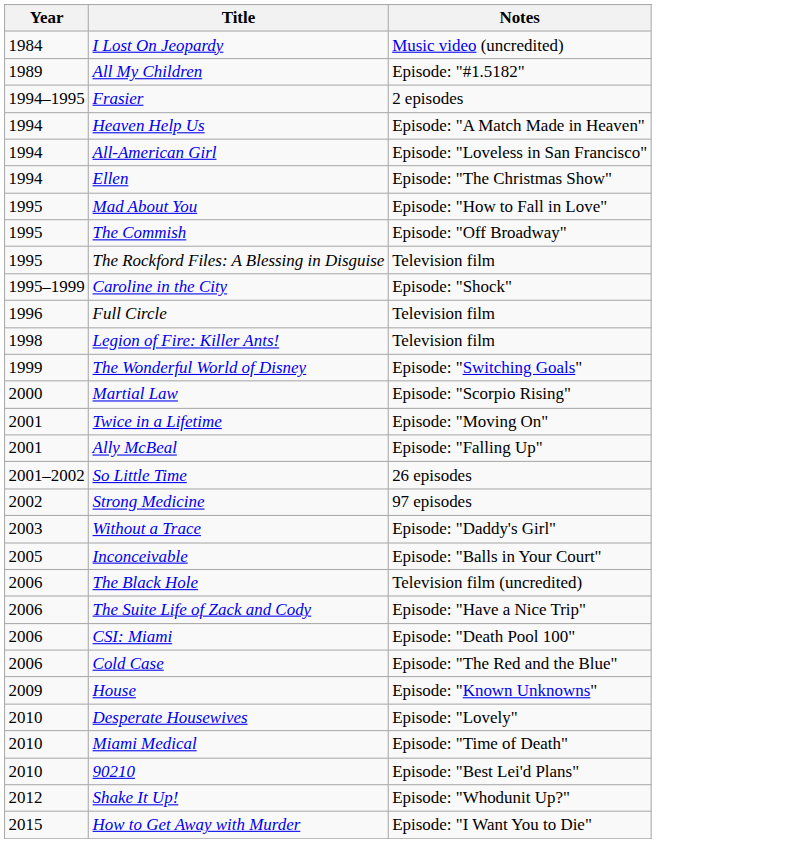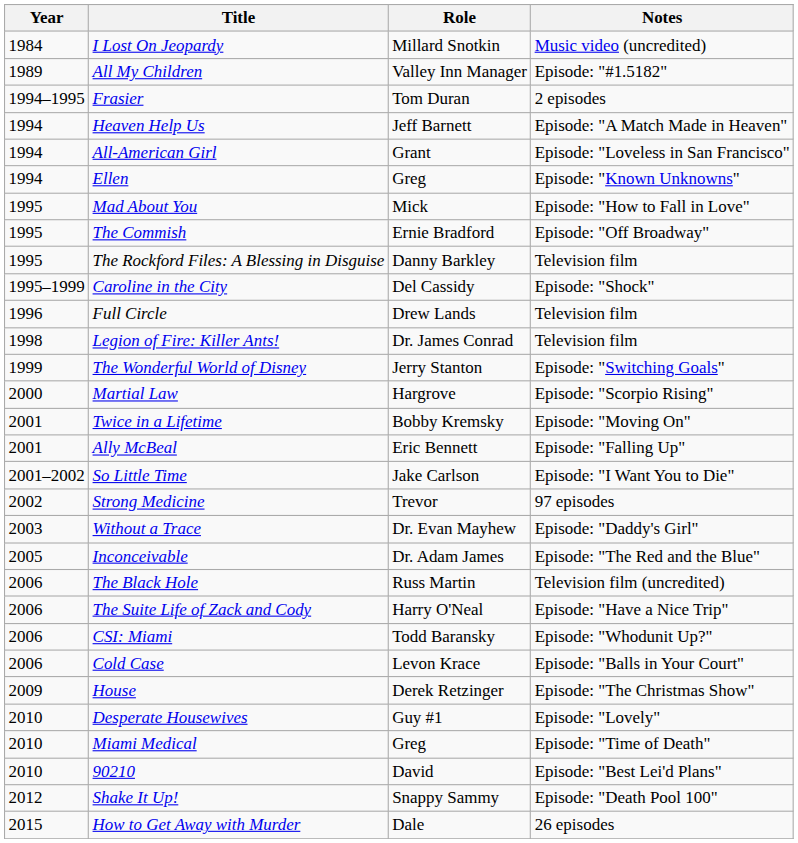+ column: Role | Millard Snotkin | Valley Inn Manager | Tom Duran | Jeff Barnett | Grant | Greg | Mick | Ernie Bradford | Danny Barkley | Del Cassidy | Drew Lands | Dr. James Conrad | Jerry Stanton | Hargrove | Bobby Kremsky | Eric Bennett | Jake Carlson | Trevor | Dr. Evan Mayhew | Dr. Adam James | Russ Martin | Harry O'Neal | Todd Baransky | Levon Krace | Derek Retzinger | Guy #1 | Greg | David | Snappy Sammy | Dale
Ellen | Notes: Episode: "The Christmas Show" -> Episode: "Known Unknowns"
So Little Time | Notes: 26 episodes -> Episode: "I Want You to Die"
Inconceivable | Notes: Episode: "Balls in Your Court" -> Episode: "The Red and the Blue"
CSI: Miami | Notes: Episode: "Death Pool 100" -> Episode: "Whodunit Up?"
Cold Case | Notes: Episode: "The Red and the Blue" -> Episode: "Balls in Your Court"
House | Notes: Episode: "Known Unknowns" -> Episode: "The Christmas Show"
Shake It Up! | Notes: Episode: "Whodunit Up?" -> Episode: "Death Pool 100"
How to Get Away with Murder | Notes: Episode: "I Want You to Die" -> 26 episodes
